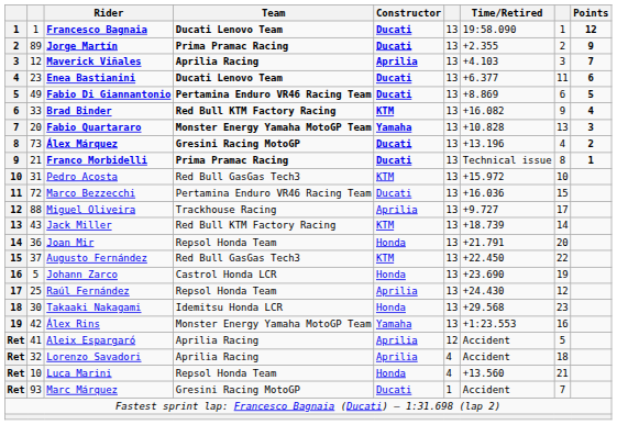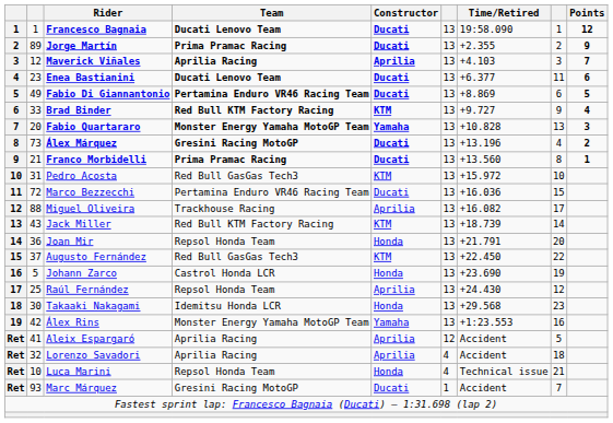Brad Binder | Time/Retired: +16.082 -> +9.727
Franco Morbidelli | Time/Retired: Technical issue -> +13.560
Miguel Oliveira | Time/Retired: +9.727 -> +16.082
Luca Marini | Time/Retired: +13.560 -> Technical issue
